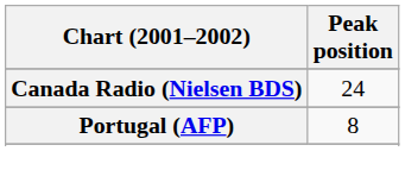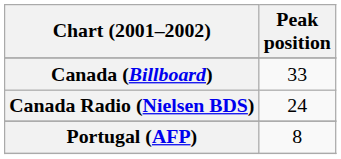+ row: Canada (Billboard) | 33
